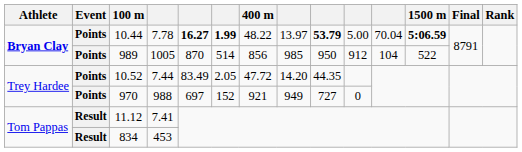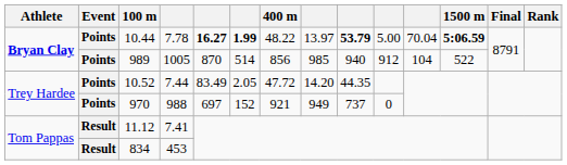989 | column 9: 950 -> 940
970 | column 9: 727 -> 737
